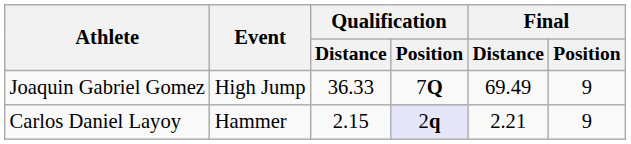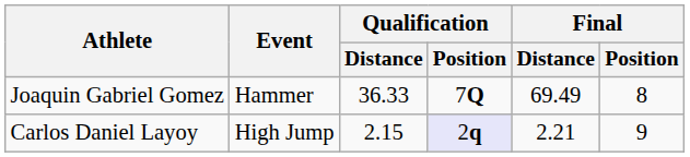Joaquin Gabriel Gomez | Event: High Jump -> Hammer
Joaquin Gabriel Gomez | Final / Position: 9 -> 8
Carlos Daniel Layoy | Event: Hammer -> High Jump
